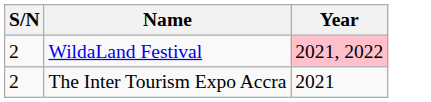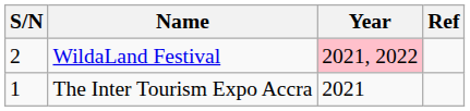+ column: Ref
The Inter Tourism Expo Accra | S/N: 2 -> 1
